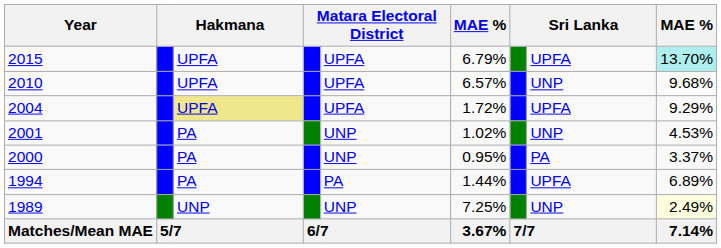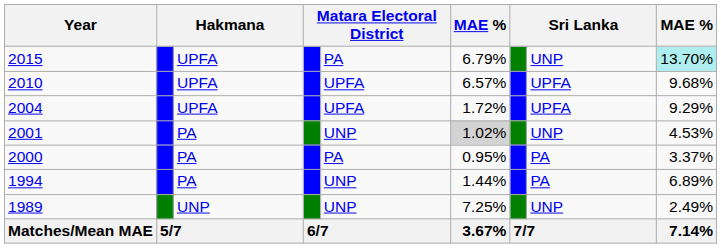2015 | column 5: UPFA -> PA
2015 | column 8: UPFA -> UNP
2010 | column 8: UNP -> UPFA
2004 | column 3: khaki background -> no background
2001 | column 6: no background -> lightgrey background
2000 | column 5: UNP -> PA
1994 | column 5: PA -> UNP
1994 | column 8: UPFA -> PA
1989 | column 9: lightyellow background -> no background
